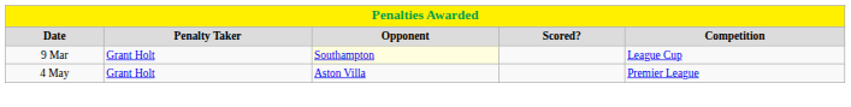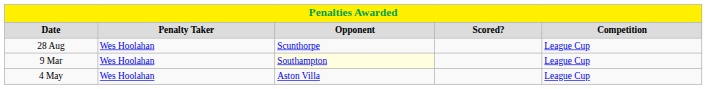+ row: 28 Aug | Wes Hoolahan | Scunthorpe | League Cup
9 Mar | Penalty Taker: Grant Holt -> Wes Hoolahan
4 May | Penalty Taker: Grant Holt -> Wes Hoolahan
4 May | Competition: Premier League -> League Cup
